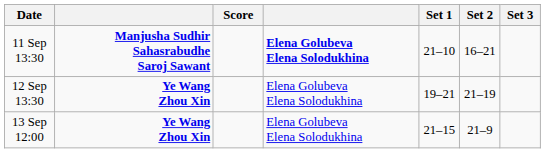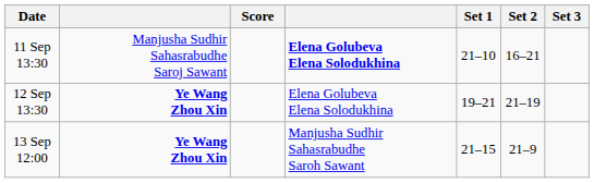11 Sep 13:30 | column 2: bold -> normal
13 Sep 12:00 | column 4: Elena Golubeva Elena Solodukhina -> Manjusha Sudhir Sahasrabudhe Saroh Sawant
